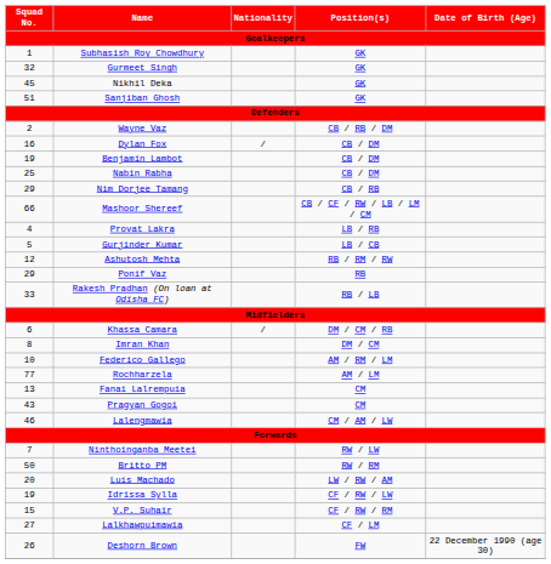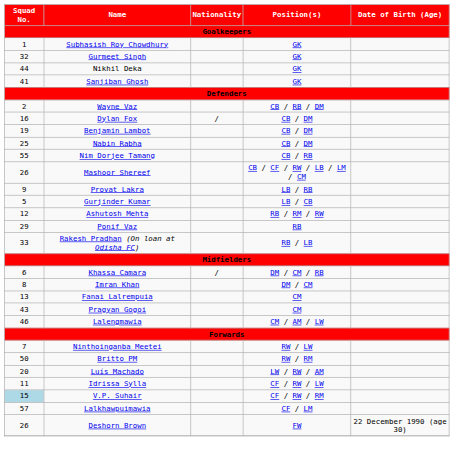Nikhil Deka | Squad No.: 45 -> 44
Sanjiban Ghosh | Squad No.: 51 -> 41
Nim Dorjee Tamang | Squad No.: 29 -> 55
Mashoor Shereef | Squad No.: 66 -> 26
Provat Lakra | Squad No.: 4 -> 9
- row: 10 | Federico Gallego | AM / RM / LM
- row: 77 | Rochharzela | AM / LM
Idrissa Sylla | Squad No.: 19 -> 11
V.P. Suhair | Squad No.: no background -> lightblue background
Lalkhawpuimawia | Squad No.: 27 -> 57
